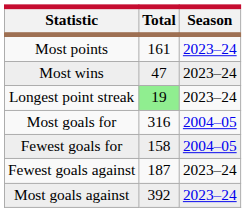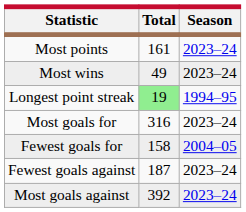Most wins | Total: 47 -> 49
Longest point streak | Season: 2023–24 -> 1994–95
Most goals for | Season: 2004–05 -> 2023–24
